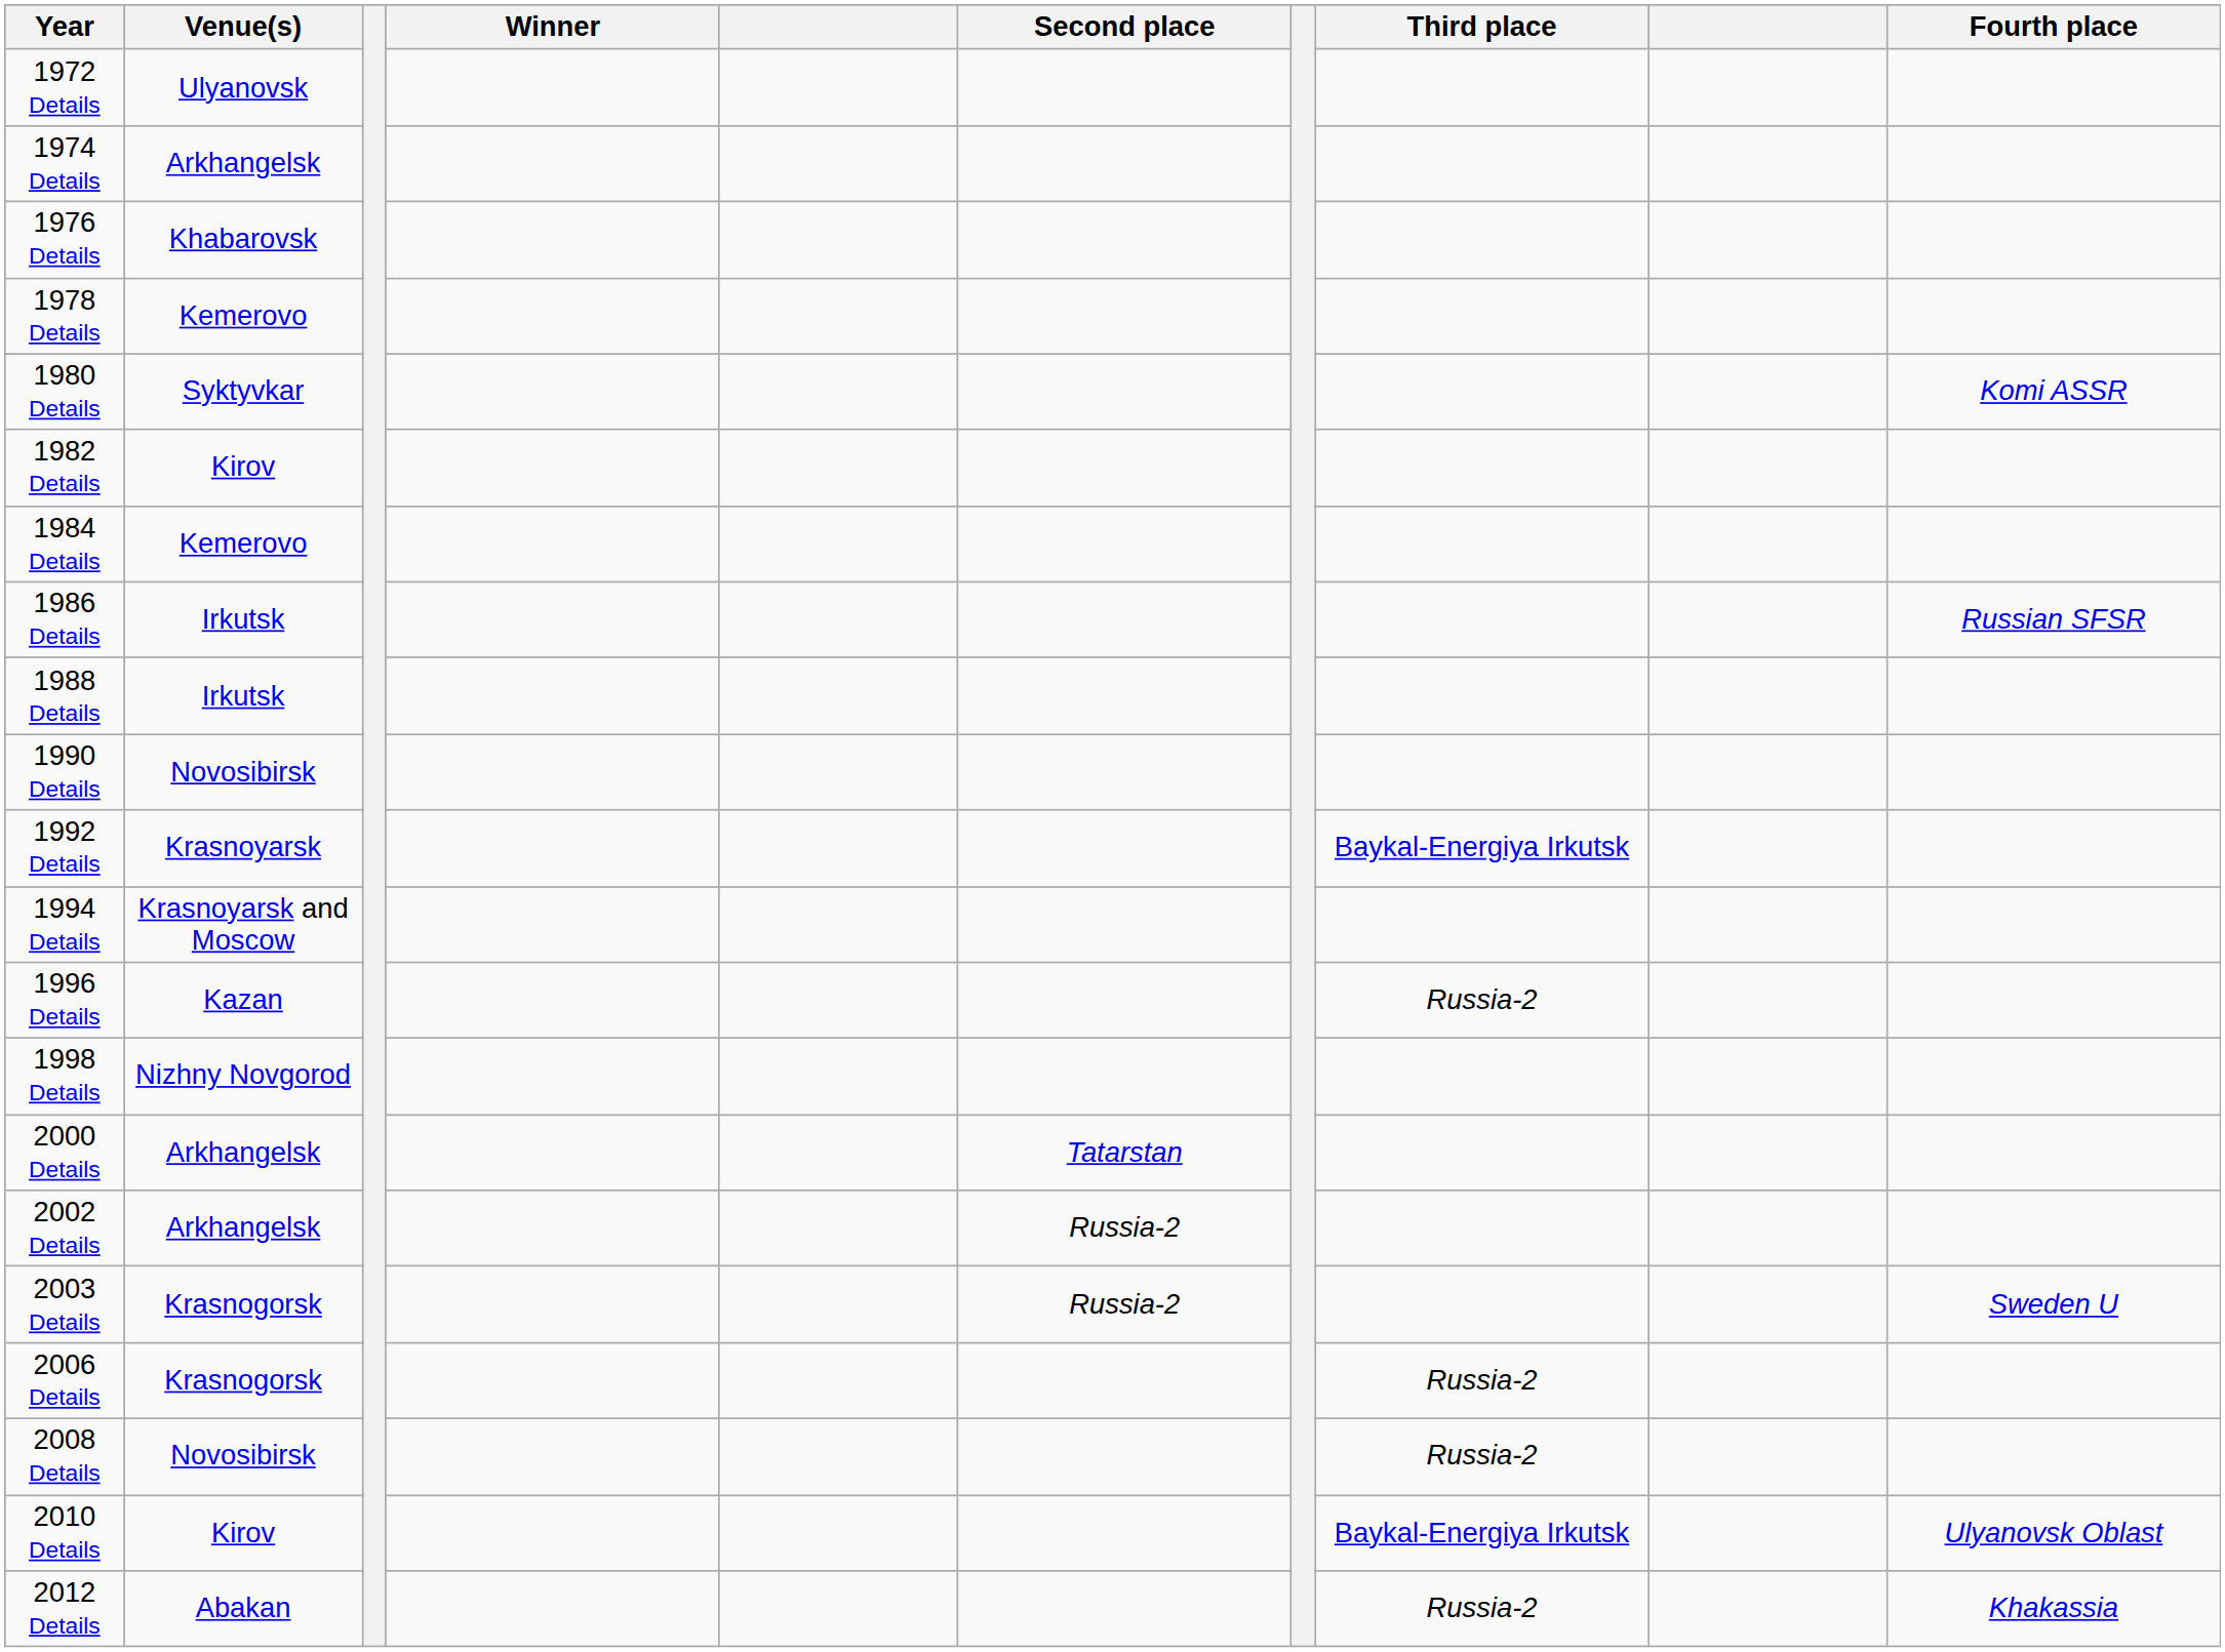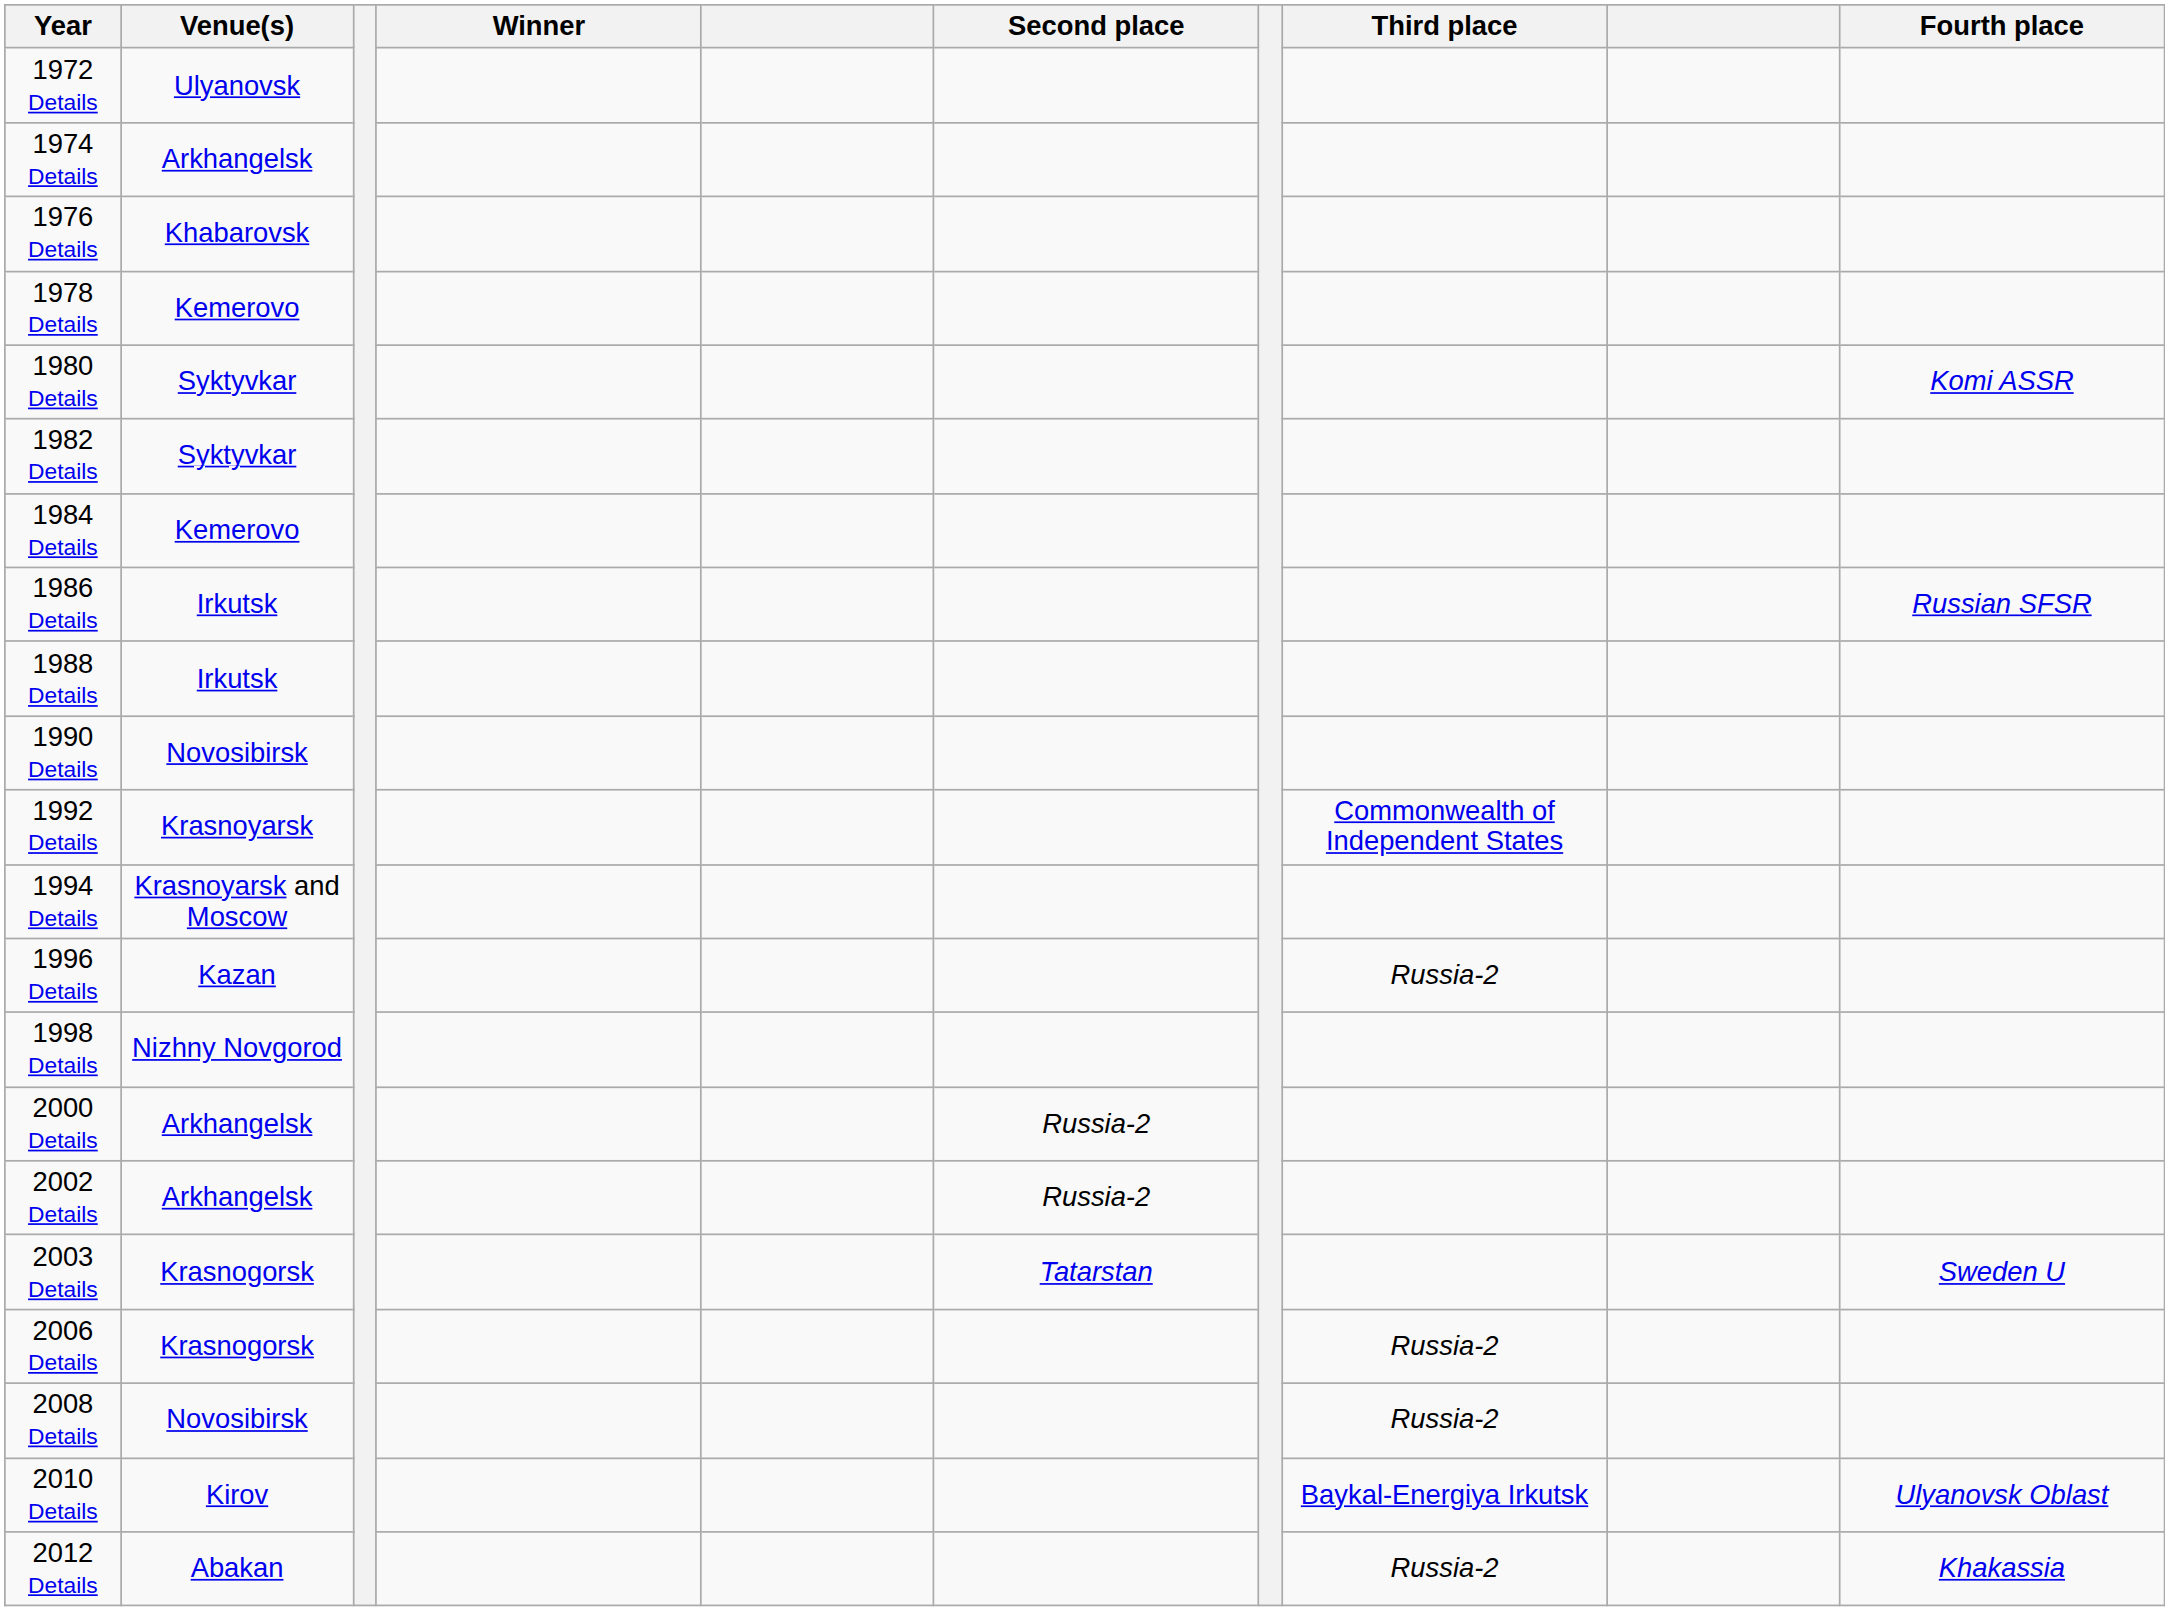1982 Details | Venue(s): Kirov -> Syktyvkar
1992 Details | Third place: Baykal-Energiya Irkutsk -> Commonwealth of Independent States
2000 Details | Second place: Tatarstan -> Russia-2
2003 Details | Second place: Russia-2 -> Tatarstan
